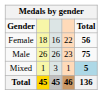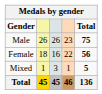rows swapped: Female <-> Male
Mixed | Total: lightblue background -> no background
